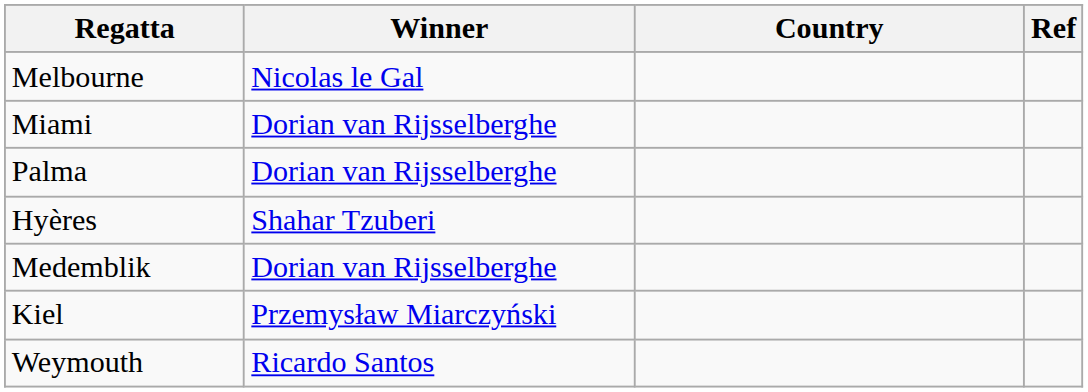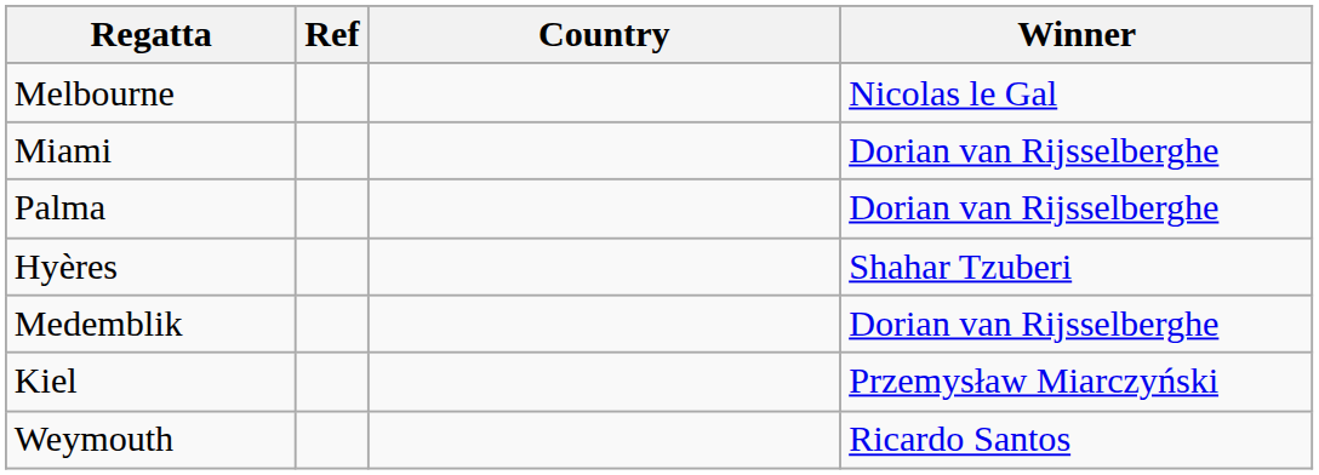columns swapped: Winner <-> Ref
